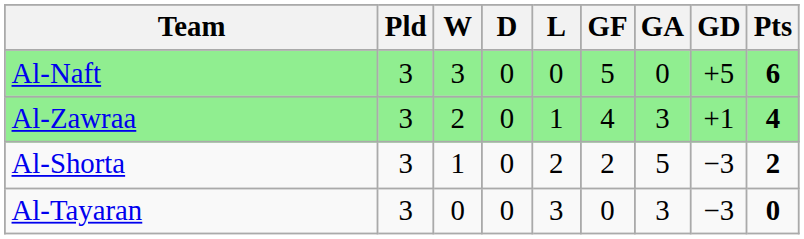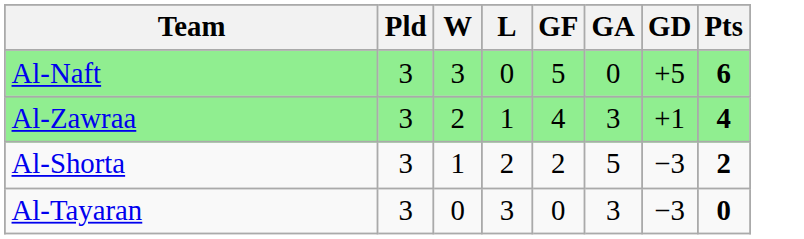- column: D | 0 | 0 | 0 | 0
